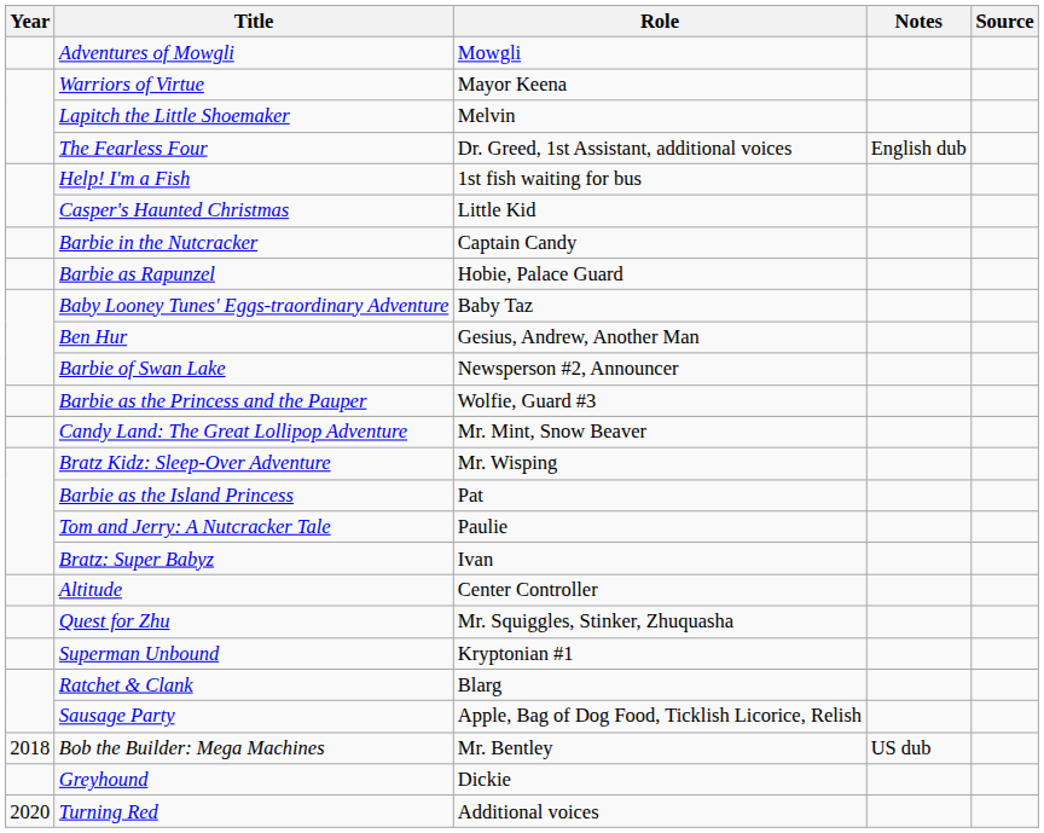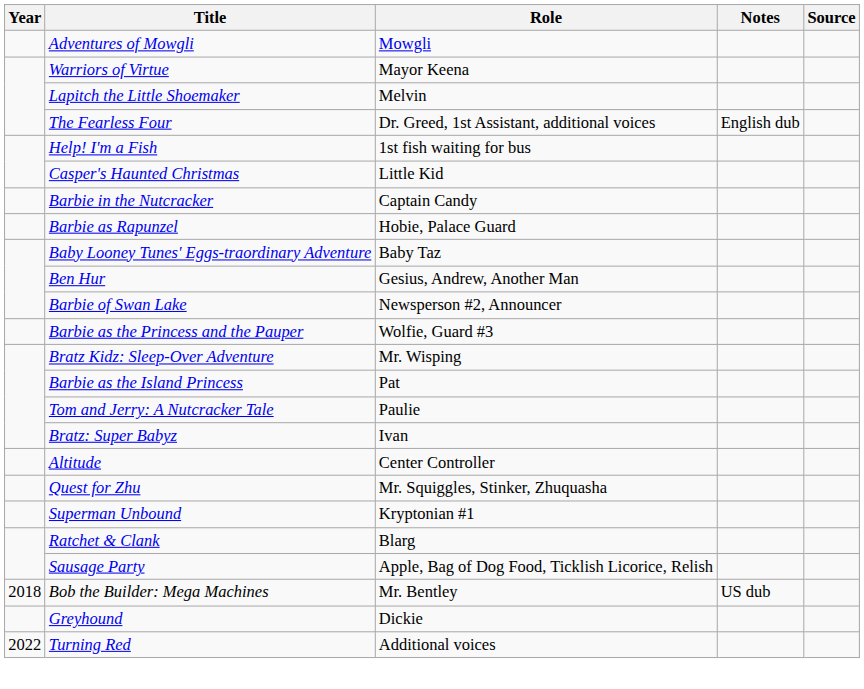- row: Candy Land: The Great Lollipop Adventure | Mr. Mint, Snow Beaver
Turning Red | Year: 2020 -> 2022
